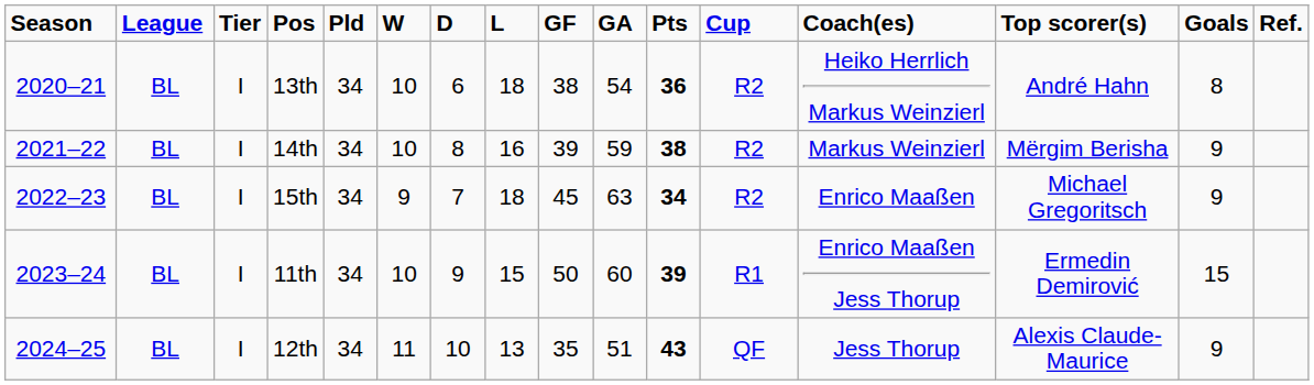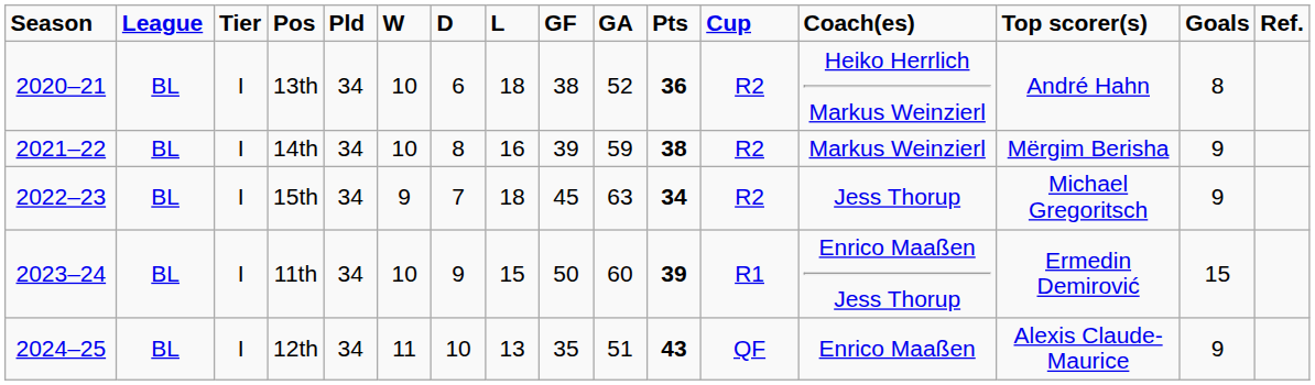13th | GA: 54 -> 52
15th | Coach(es): Enrico Maaßen -> Jess Thorup
12th | Coach(es): Jess Thorup -> Enrico Maaßen
